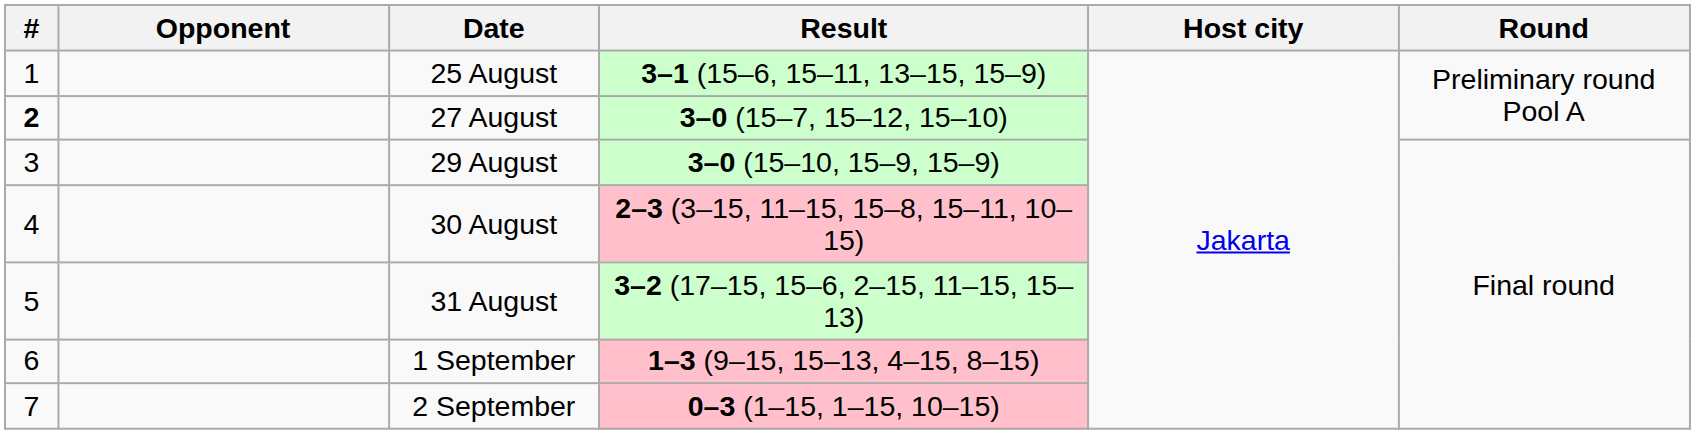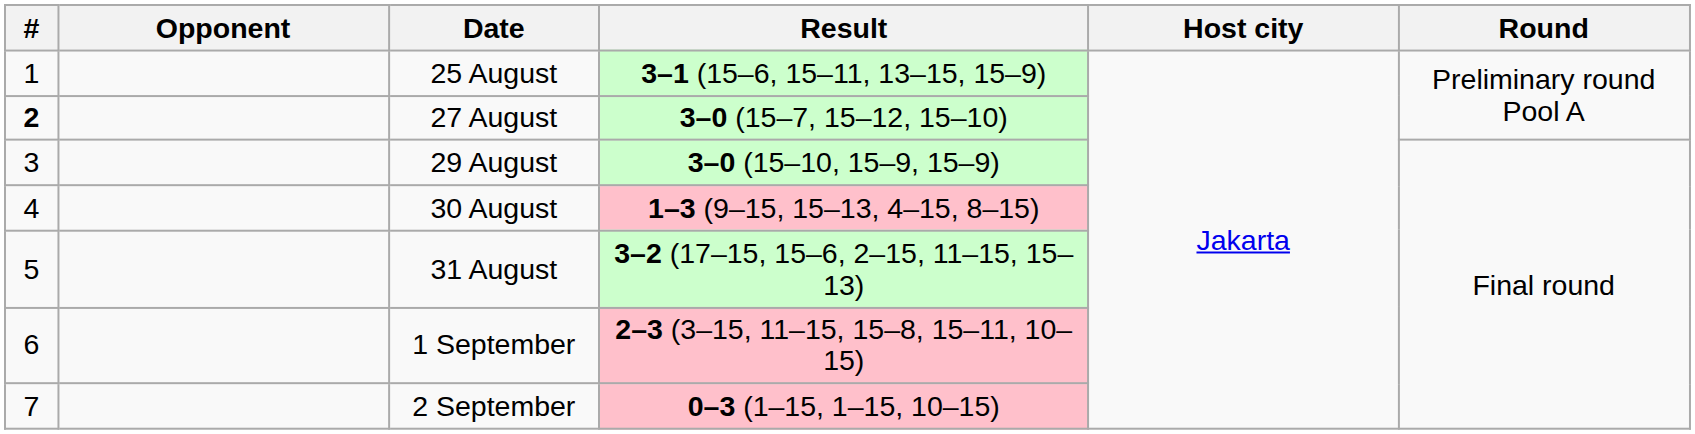30 August | Result: 2–3 (3–15, 11–15, 15–8, 15–11, 10–15) -> 1–3 (9–15, 15–13, 4–15, 8–15)
1 September | Result: 1–3 (9–15, 15–13, 4–15, 8–15) -> 2–3 (3–15, 11–15, 15–8, 15–11, 10–15)
